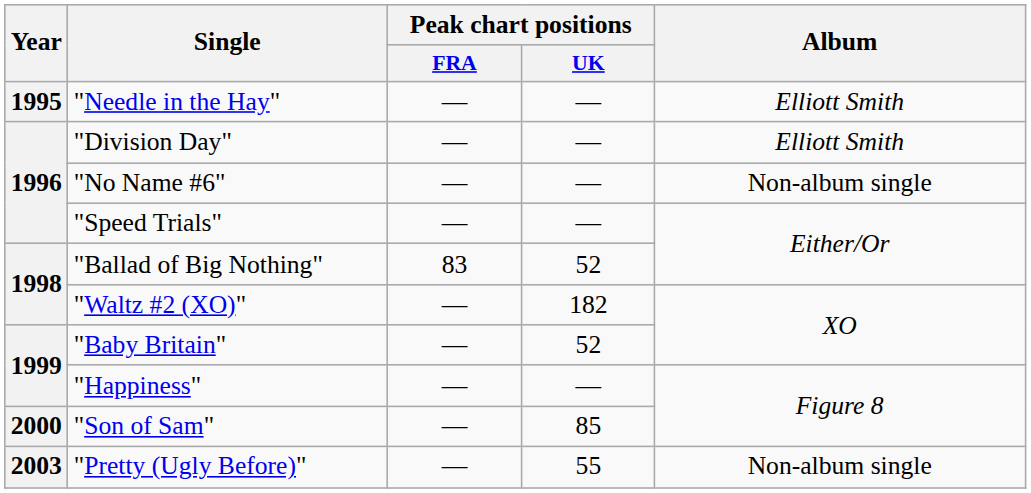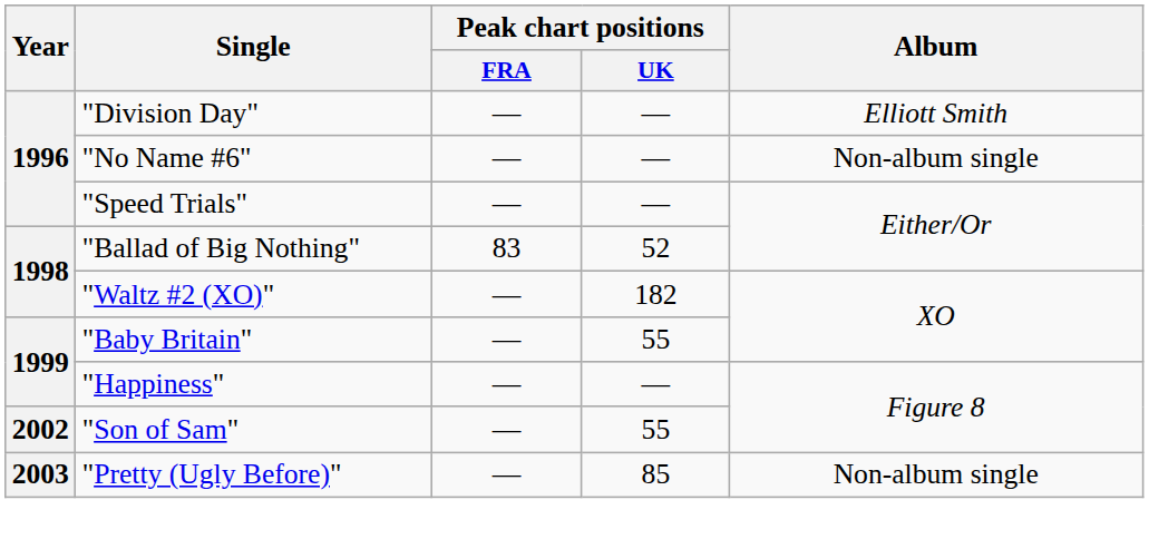- row: 1995 | "Needle in the Hay" | — | — | Elliott Smith
"Baby Britain" | Peak chart positions / UK: 52 -> 55
"Son of Sam" | Year: 2000 -> 2002
"Son of Sam" | Peak chart positions / UK: 85 -> 55
"Pretty (Ugly Before)" | Peak chart positions / UK: 55 -> 85
